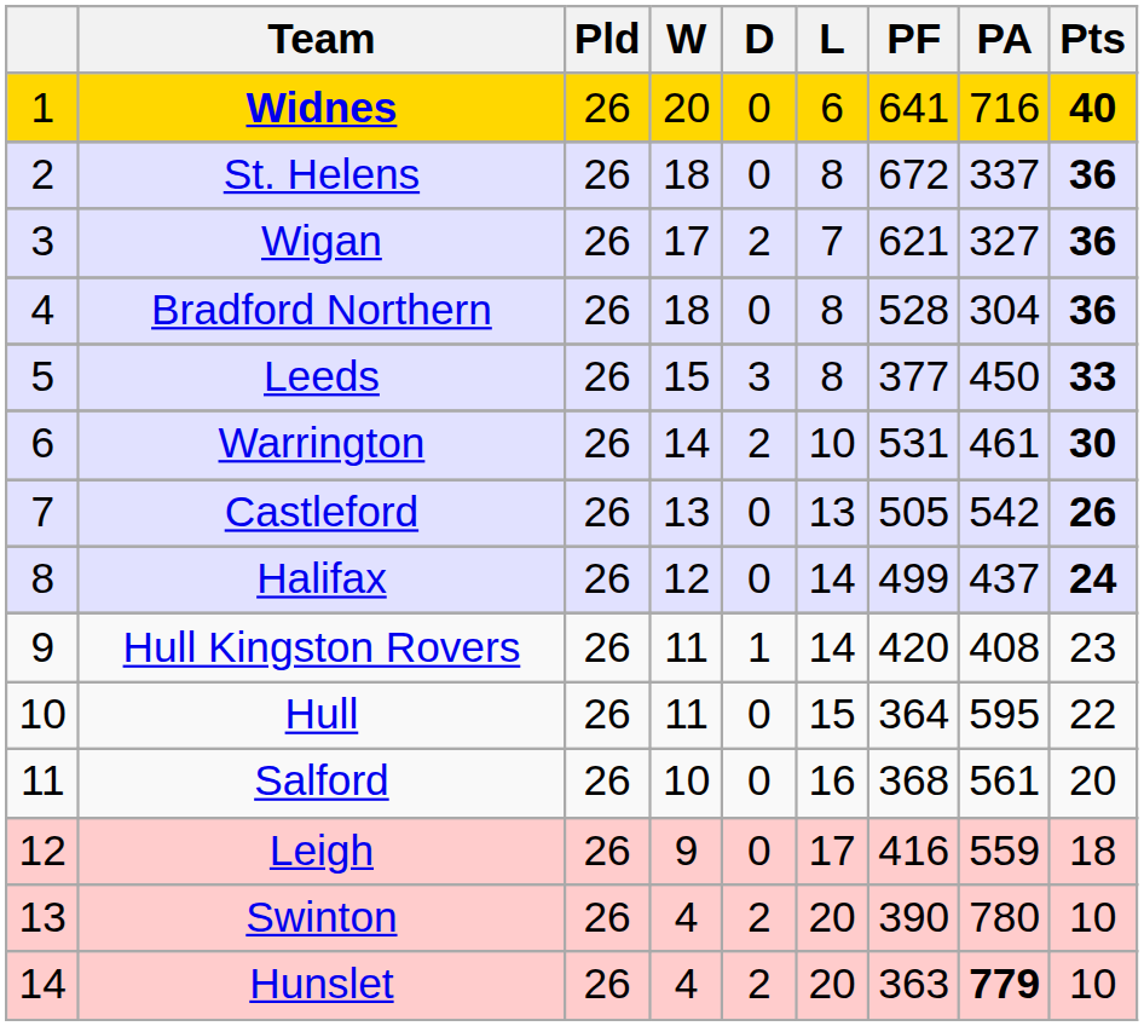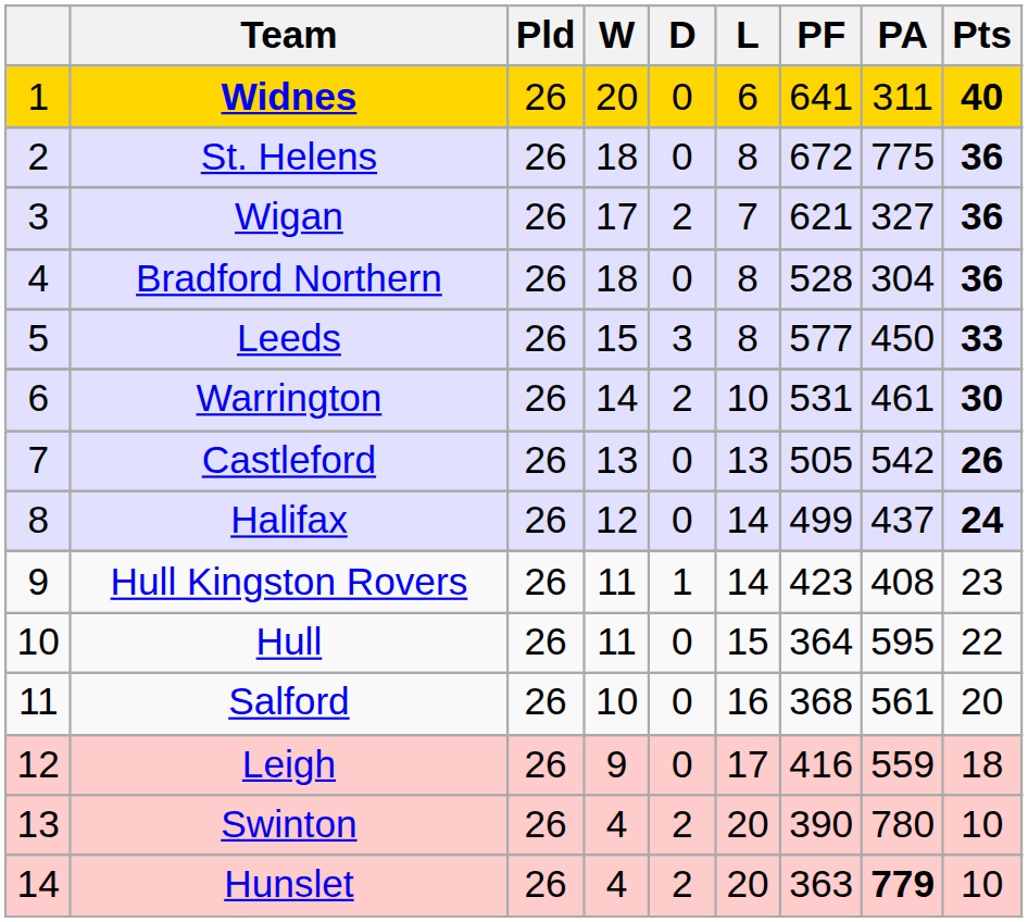Widnes | PA: 716 -> 311
St. Helens | PA: 337 -> 775
Leeds | PF: 377 -> 577
Hull Kingston Rovers | PF: 420 -> 423
